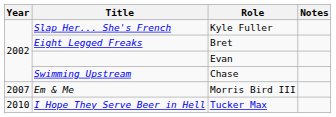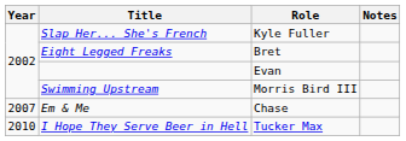Swimming Upstream | Role: Chase -> Morris Bird III
Em & Me | Role: Morris Bird III -> Chase
